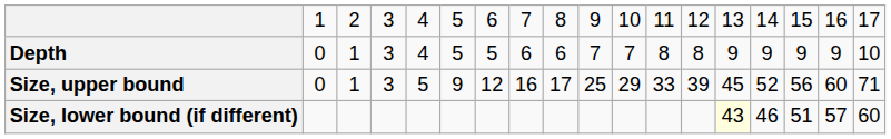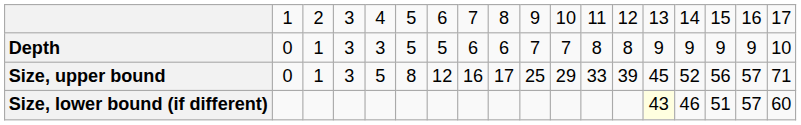Depth | column 5: 4 -> 3
Size, upper bound | column 6: 9 -> 8
Size, upper bound | column 17: 60 -> 57
